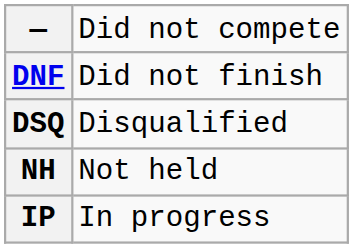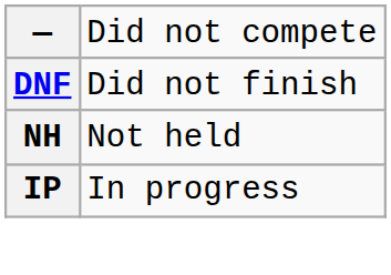- row: DSQ | Disqualified
